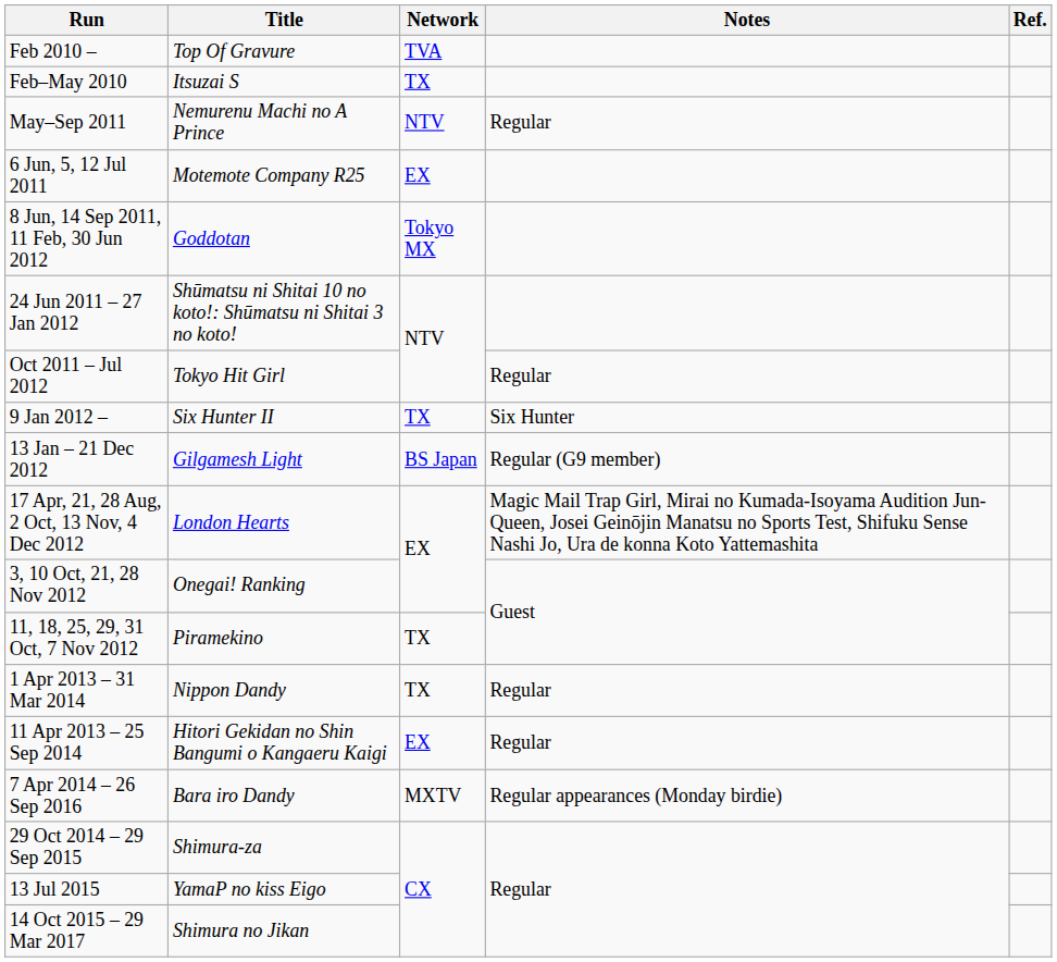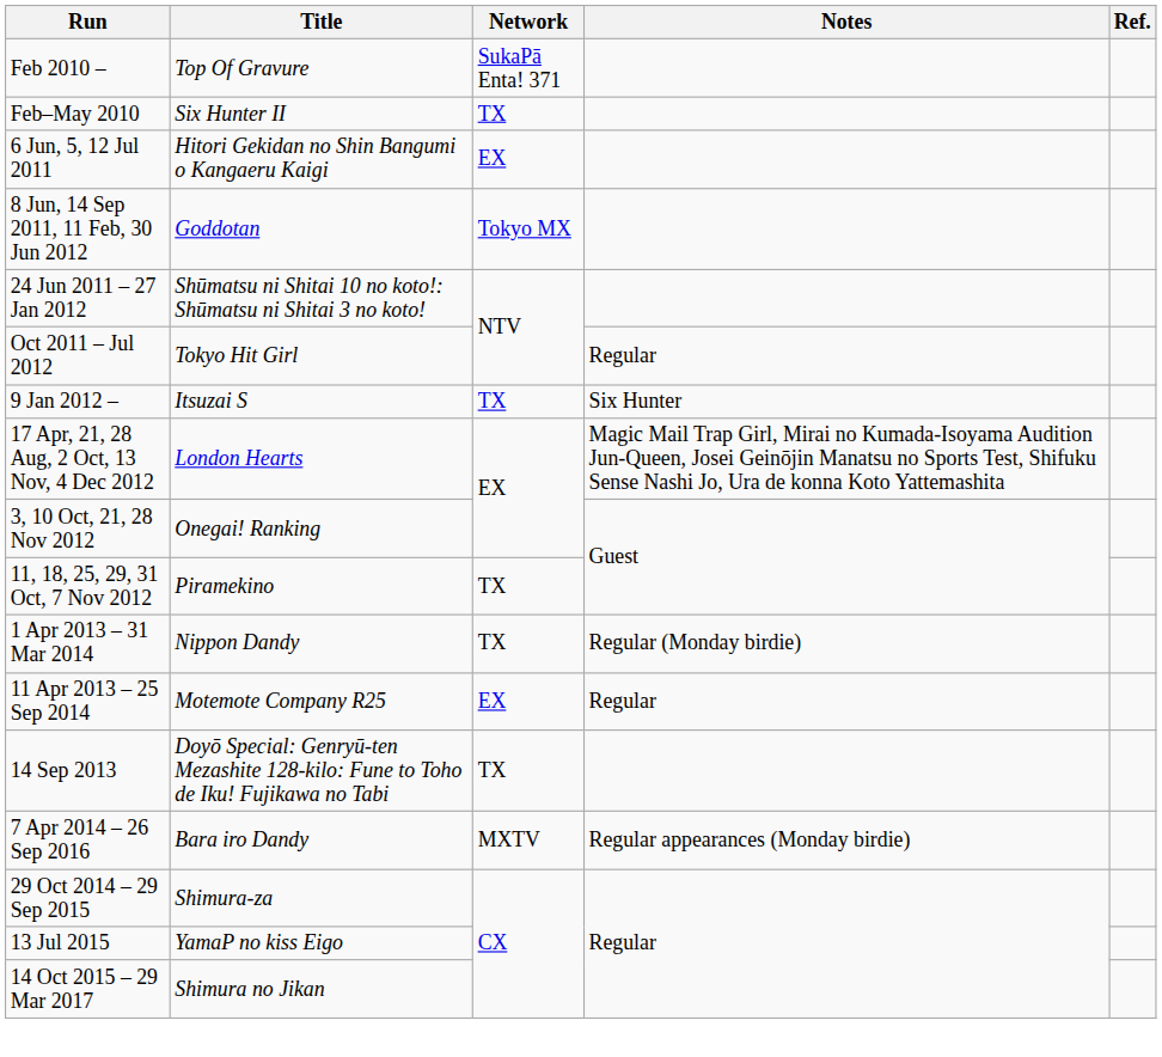Feb 2010 – | Network: TVA -> SukaPā Enta! 371
Feb–May 2010 | Title: Itsuzai S -> Six Hunter II
- row: May–Sep 2011 | Nemurenu Machi no A Prince | NTV | Regular
6 Jun, 5, 12 Jul 2011 | Title: Motemote Company R25 -> Hitori Gekidan no Shin Bangumi o Kangaeru Kaigi
9 Jan 2012 – | Title: Six Hunter II -> Itsuzai S
- row: 13 Jan – 21 Dec 2012 | Gilgamesh Light | BS Japan | Regular (G9 member)
1 Apr 2013 – 31 Mar 2014 | Notes: Regular -> Regular (Monday birdie)
11 Apr 2013 – 25 Sep 2014 | Title: Hitori Gekidan no Shin Bangumi o Kangaeru Kaigi -> Motemote Company R25
+ row: 14 Sep 2013 | Doyō Special: Genryū-ten Mezashite 128-kilo: Fune to Toho de Iku! Fujikawa no Tabi | TX
